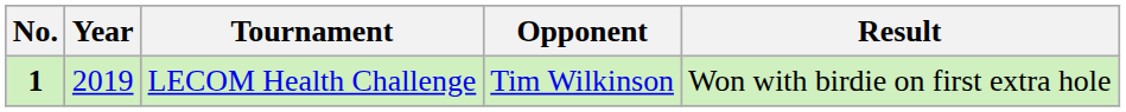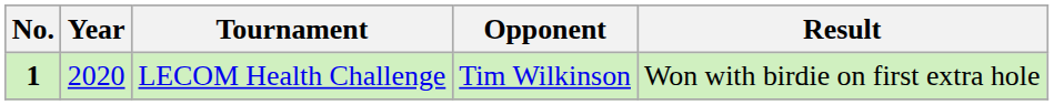LECOM Health Challenge | Year: 2019 -> 2020
